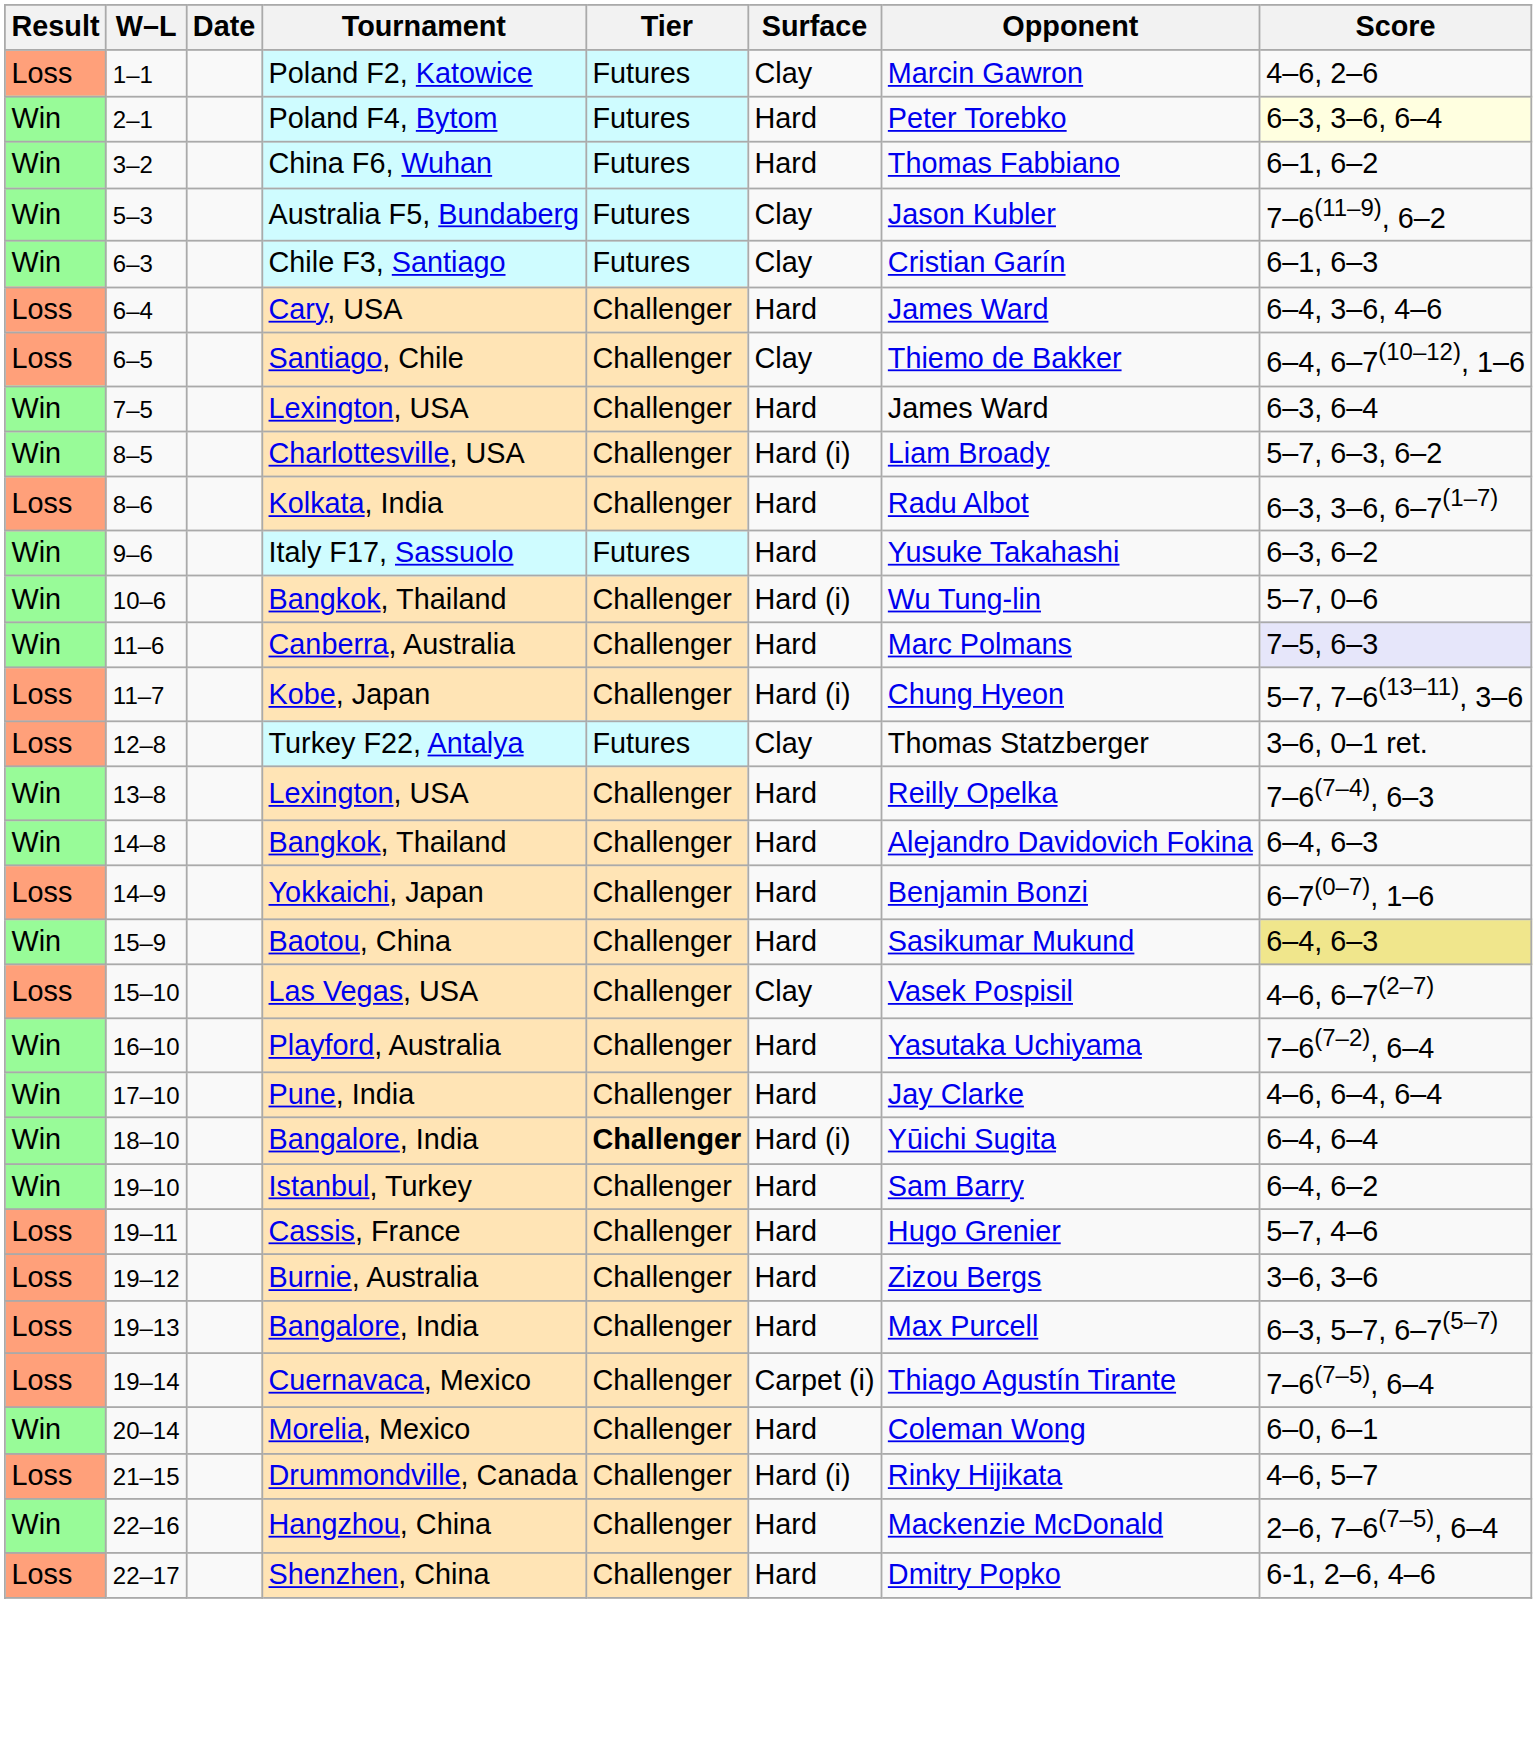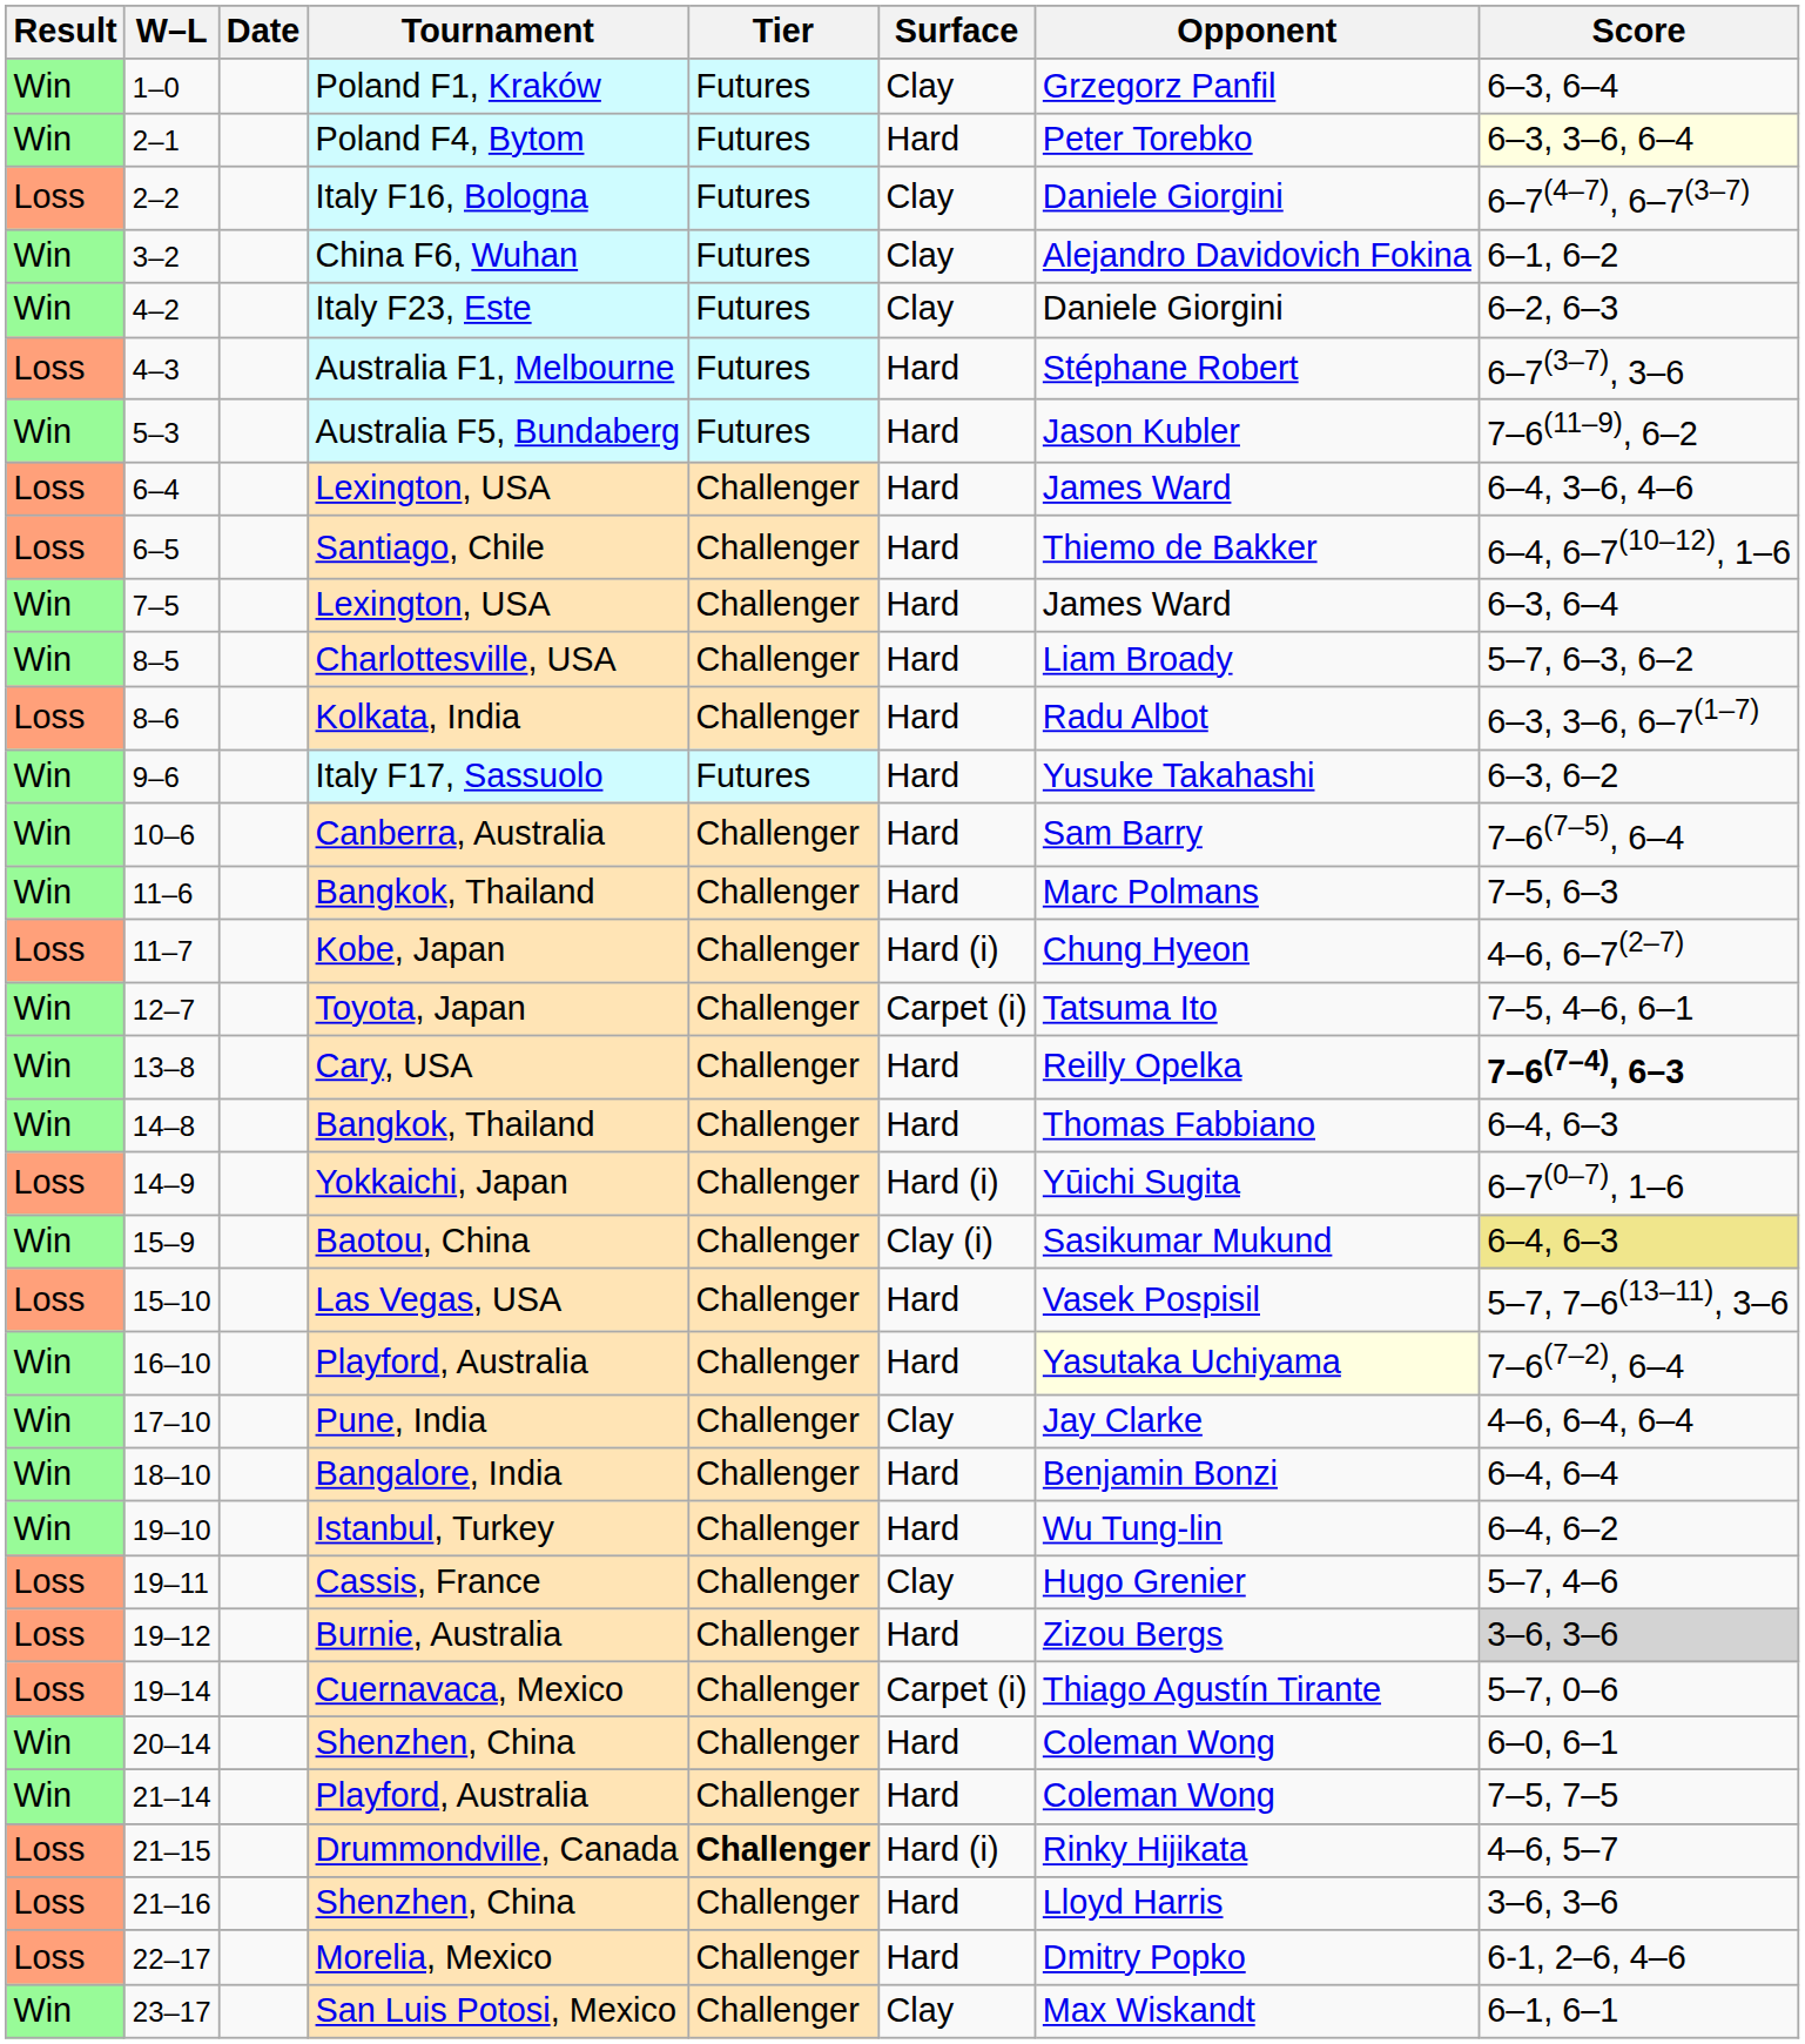+ row: Win | 1–0 | Poland F1, Kraków | Futures | Clay | Grzegorz Panfil | 6–3, 6–4
- row: Loss | 1–1 | Poland F2, Katowice | Futures | Clay | Marcin Gawron | 4–6, 2–6
+ row: Loss | 2–2 | Italy F16, Bologna | Futures | Clay | Daniele Giorgini | 6–7(4–7), 6–7(3–7)
3–2 | Surface: Hard -> Clay
3–2 | Opponent: Thomas Fabbiano -> Alejandro Davidovich Fokina
+ row: Win | 4–2 | Italy F23, Este | Futures | Clay | Daniele Giorgini | 6–2, 6–3
+ row: Loss | 4–3 | Australia F1, Melbourne | Futures | Hard | Stéphane Robert | 6–7(3–7), 3–6
5–3 | Surface: Clay -> Hard
- row: Win | 6–3 | Chile F3, Santiago | Futures | Clay | Cristian Garín | 6–1, 6–3
6–4 | Tournament: Cary, USA -> Lexington, USA
6–5 | Surface: Clay -> Hard
8–5 | Surface: Hard (i) -> Hard
10–6 | Tournament: Bangkok, Thailand -> Canberra, Australia
10–6 | Surface: Hard (i) -> Hard
10–6 | Opponent: Wu Tung-lin -> Sam Barry
10–6 | Score: 5–7, 0–6 -> 7–6(7–5), 6–4
11–6 | Tournament: Canberra, Australia -> Bangkok, Thailand
11–6 | Score: lavender background -> no background
11–7 | Score: 5–7, 7–6(13–11), 3–6 -> 4–6, 6–7(2–7)
+ row: Win | 12–7 | Toyota, Japan | Challenger | Carpet (i) | Tatsuma Ito | 7–5, 4–6, 6–1
- row: Loss | 12–8 | Turkey F22, Antalya | Futures | Clay | Thomas Statzberger | 3–6, 0–1 ret.
13–8 | Tournament: Lexington, USA -> Cary, USA
13–8 | Score: normal -> bold
14–8 | Opponent: Alejandro Davidovich Fokina -> Thomas Fabbiano
14–9 | Surface: Hard -> Hard (i)
14–9 | Opponent: Benjamin Bonzi -> Yūichi Sugita
15–9 | Surface: Hard -> Clay (i)
15–10 | Surface: Clay -> Hard
15–10 | Score: 4–6, 6–7(2–7) -> 5–7, 7–6(13–11), 3–6
16–10 | Opponent: no background -> lightyellow background
17–10 | Surface: Hard -> Clay
18–10 | Tier: bold -> normal
18–10 | Surface: Hard (i) -> Hard
18–10 | Opponent: Yūichi Sugita -> Benjamin Bonzi
19–10 | Opponent: Sam Barry -> Wu Tung-lin
19–11 | Surface: Hard -> Clay
19–12 | Score: no background -> lightgrey background
- row: Loss | 19–13 | Bangalore, India | Challenger | Hard | Max Purcell | 6–3, 5–7, 6–7(5–7)
19–14 | Score: 7–6(7–5), 6–4 -> 5–7, 0–6
20–14 | Tournament: Morelia, Mexico -> Shenzhen, China
+ row: Win | 21–14 | Playford, Australia | Challenger | Hard | Coleman Wong | 7–5, 7–5
21–15 | Tier: normal -> bold
+ row: Loss | 21–16 | Shenzhen, China | Challenger | Hard | Lloyd Harris | 3–6, 3–6
- row: Win | 22–16 | Hangzhou, China | Challenger | Hard | Mackenzie McDonald | 2–6, 7–6(7–5), 6–4
22–17 | Tournament: Shenzhen, China -> Morelia, Mexico
+ row: Win | 23–17 | San Luis Potosi, Mexico | Challenger | Clay | Max Wiskandt | 6–1, 6–1
